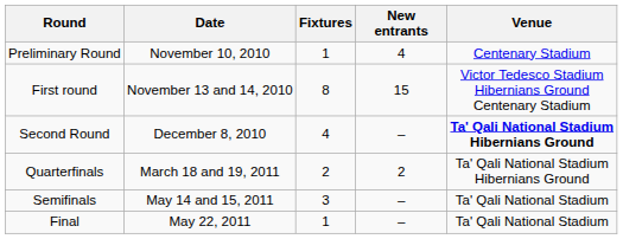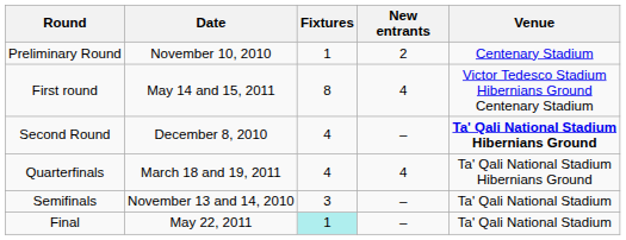Preliminary Round | New entrants: 4 -> 2
First round | Date: November 13 and 14, 2010 -> May 14 and 15, 2011
First round | New entrants: 15 -> 4
Quarterfinals | Fixtures: 2 -> 4
Quarterfinals | New entrants: 2 -> 4
Semifinals | Date: May 14 and 15, 2011 -> November 13 and 14, 2010
Final | Fixtures: no background -> paleturquoise background
